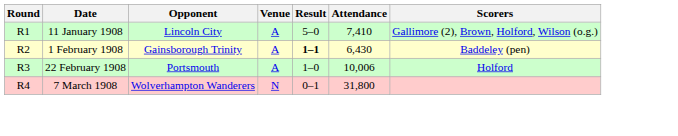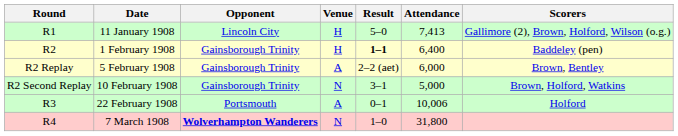11 January 1908 | Venue: A -> H
11 January 1908 | Attendance: 7,410 -> 7,413
1 February 1908 | Venue: A -> H
1 February 1908 | Attendance: 6,430 -> 6,400
+ row: R2 Replay | 5 February 1908 | Gainsborough Trinity | A | 2–2 (aet) | 6,000 | Brown, Bentley
+ row: R2 Second Replay | 10 February 1908 | Gainsborough Trinity | N | 3–1 | 5,000 | Brown, Holford, Watkins
22 February 1908 | Result: 1–0 -> 0–1
7 March 1908 | Opponent: normal -> bold
7 March 1908 | Result: 0–1 -> 1–0
